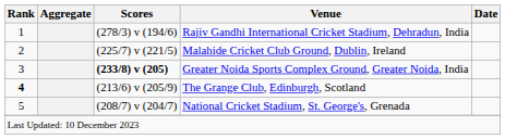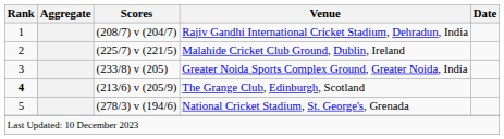Rajiv Gandhi International Cricket Stadium, Dehradun, India | Scores: (278/3) v (194/6) -> (208/7) v (204/7)
Greater Noida Sports Complex Ground, Greater Noida, India | Scores: bold -> normal
National Cricket Stadium, St. George's, Grenada | Scores: (208/7) v (204/7) -> (278/3) v (194/6)
